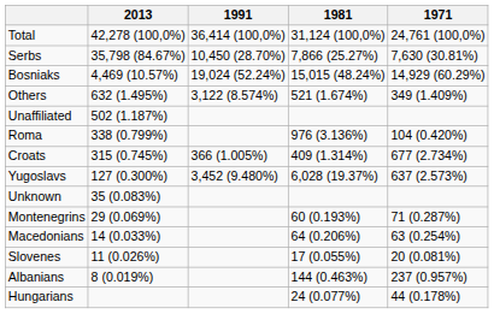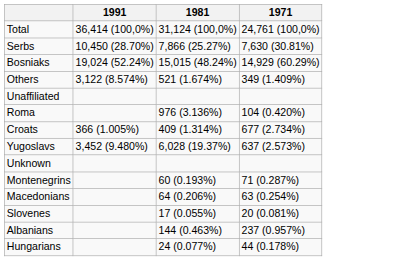- column: 2013 | 42,278 (100,0%) | 35,798 (84.67%) | 4,469 (10.57%) | 632 (1.495%) | 502 (1.187%) | 338 (0.799%) | 315 (0.745%) | 127 (0.300%) | 35 (0.083%) | 29 (0.069%) | 14 (0.033%) | 11 (0.026%) | 8 (0.019%)
